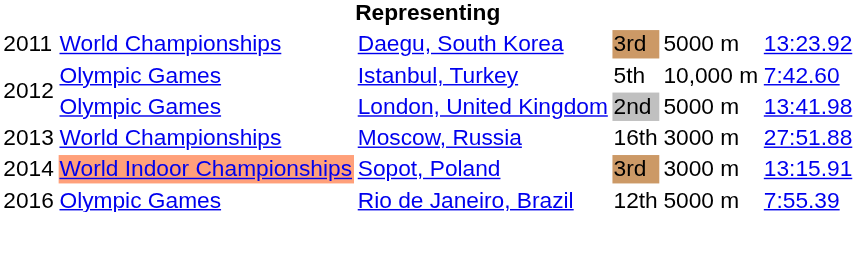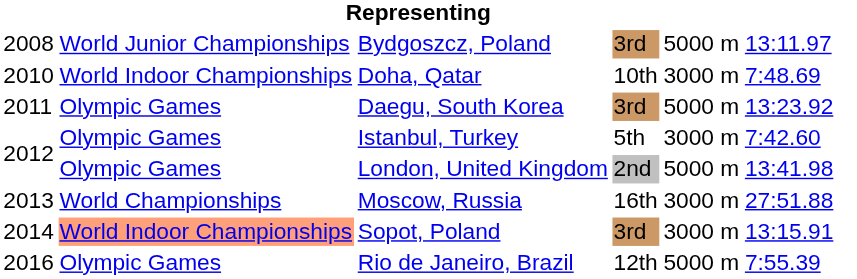+ row: 2008 | World Junior Championships | Bydgoszcz, Poland | 3rd | 5000 m | 13:11.97
+ row: 2010 | World Indoor Championships | Doha, Qatar | 10th | 3000 m | 7:48.69
Daegu, South Korea | column 2: World Championships -> Olympic Games
Istanbul, Turkey | column 5: 10,000 m -> 3000 m
